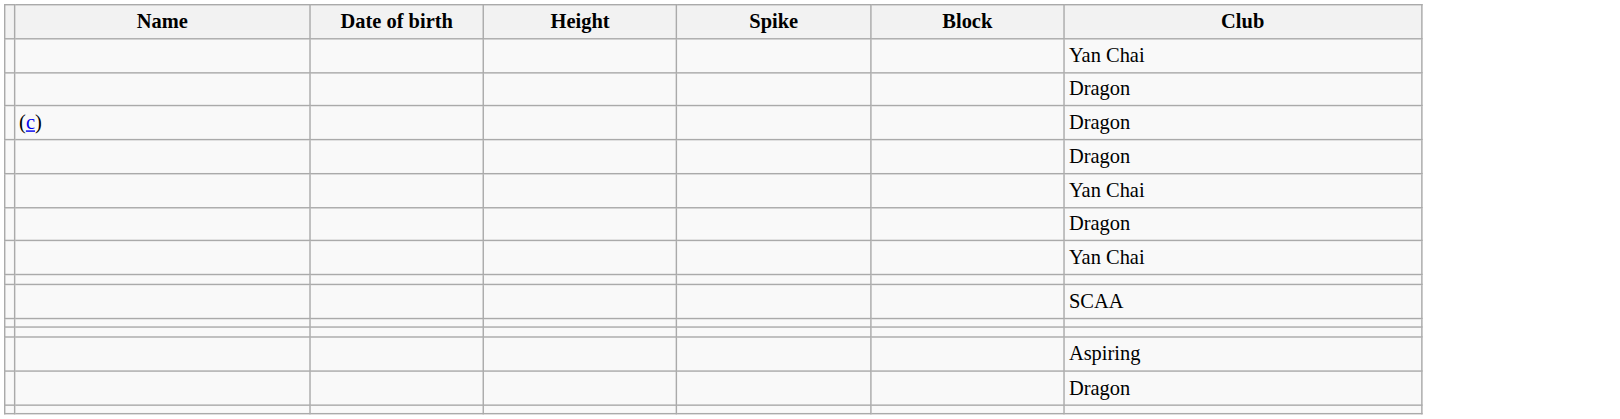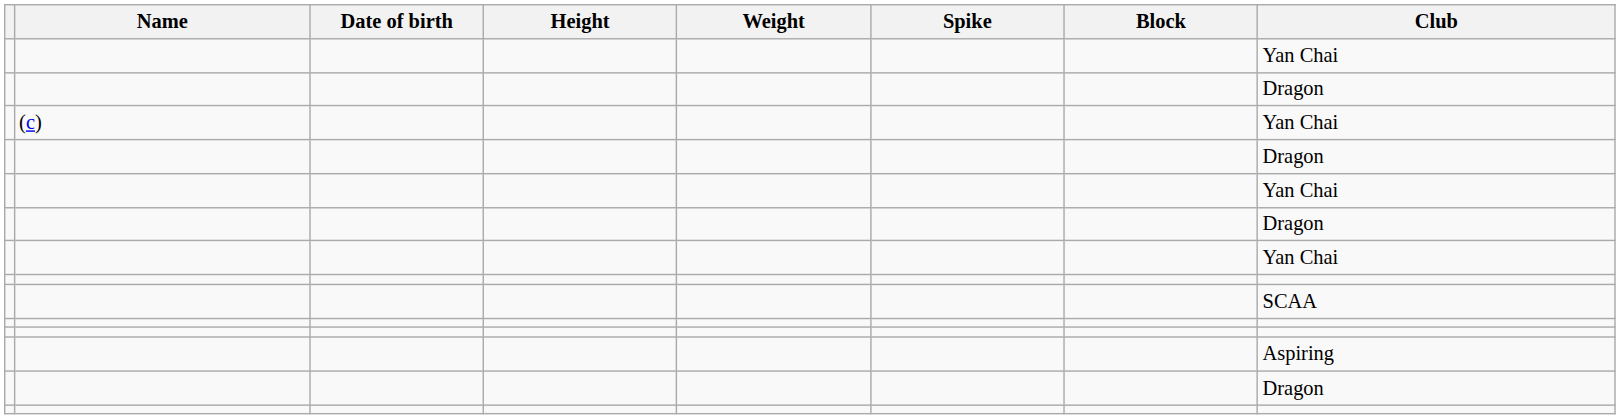+ column: Weight
(c) | Club: Dragon -> Yan Chai
